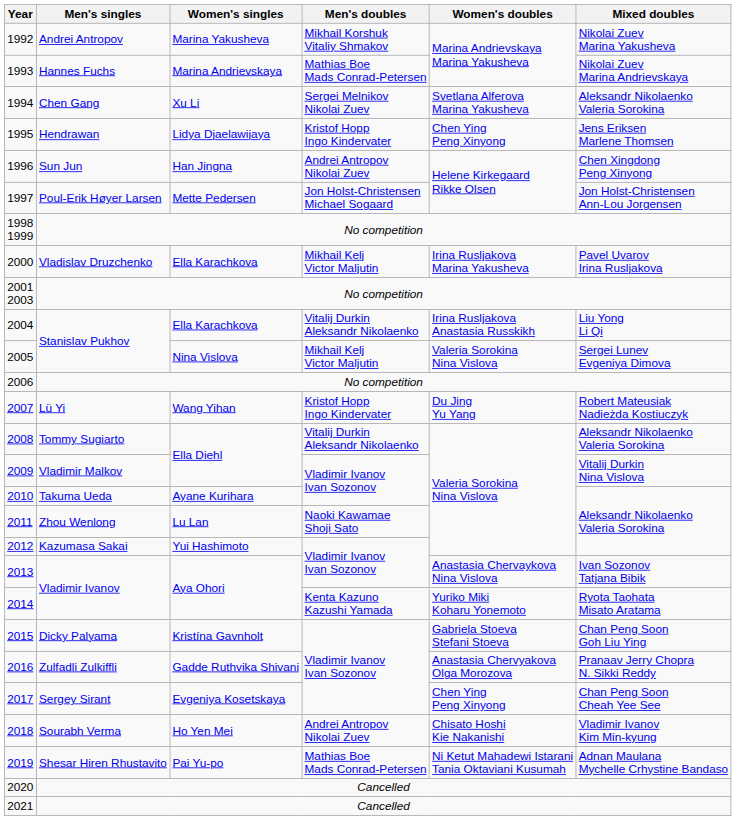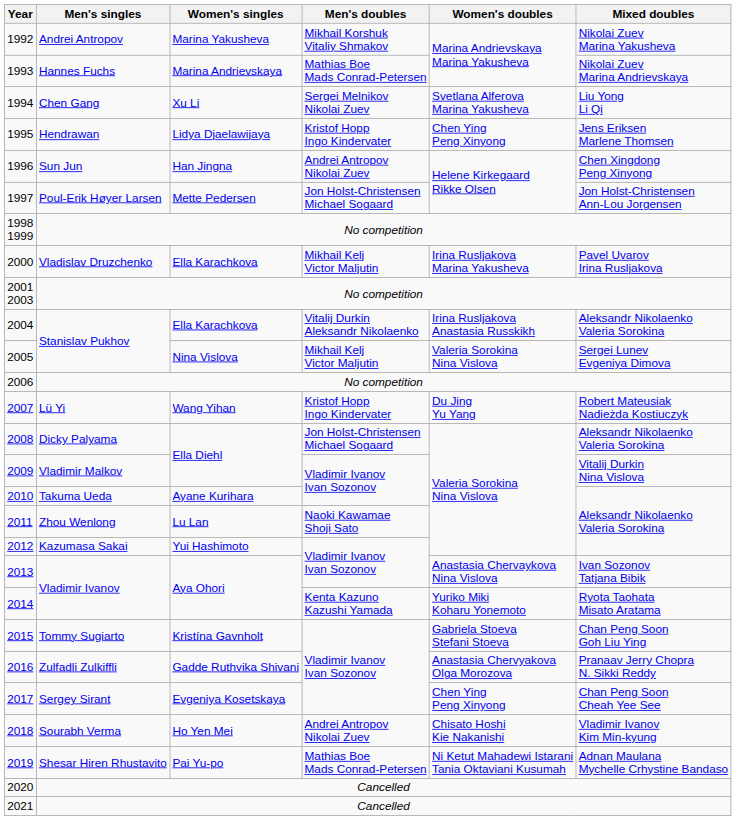1994 | Mixed doubles: Aleksandr Nikolaenko Valeria Sorokina -> Liu Yong Li Qi
2004 | Mixed doubles: Liu Yong Li Qi -> Aleksandr Nikolaenko Valeria Sorokina
2008 | Men's singles: Tommy Sugiarto -> Dicky Palyama
2008 | Men's doubles: Vitalij Durkin Aleksandr Nikolaenko -> Jon Holst-Christensen Michael Sogaard
2015 | Men's singles: Dicky Palyama -> Tommy Sugiarto
